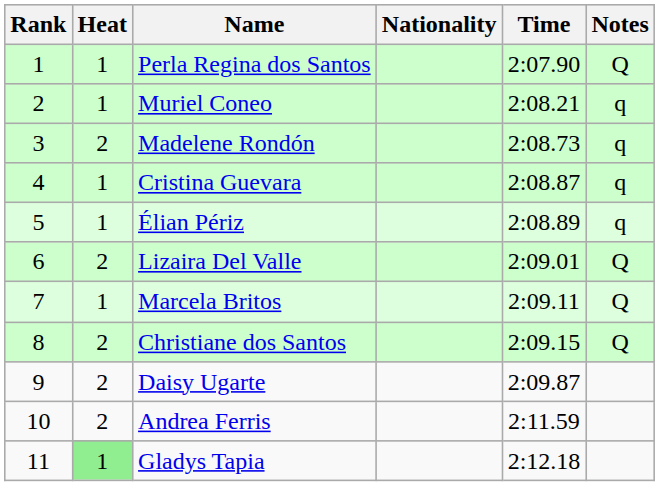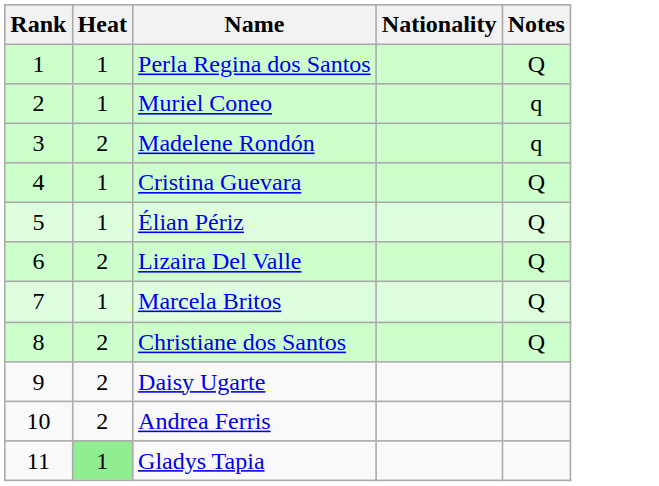- column: Time | 2:07.90 | 2:08.21 | 2:08.73 | 2:08.87 | 2:08.89 | 2:09.01 | 2:09.11 | 2:09.15 | 2:09.87 | 2:11.59 | 2:12.18
Cristina Guevara | Notes: q -> Q
Élian Périz | Notes: q -> Q
